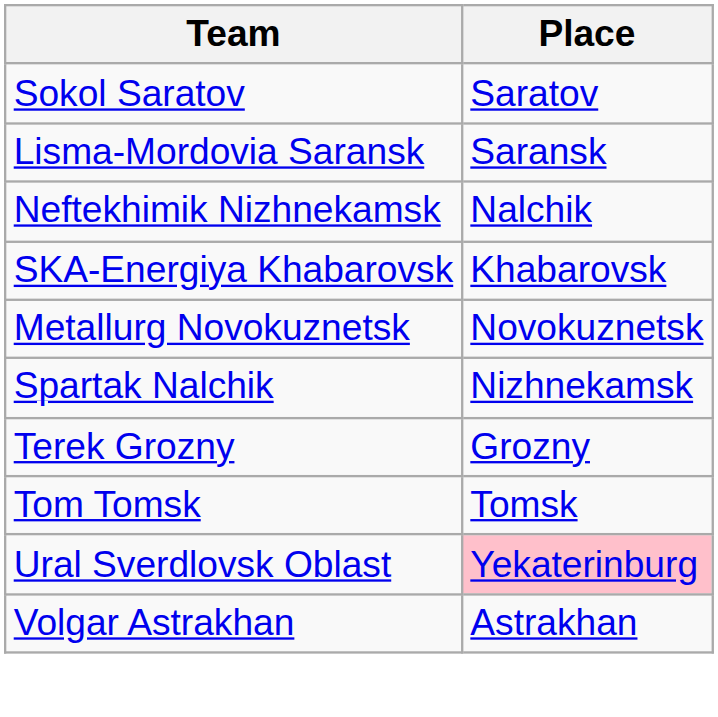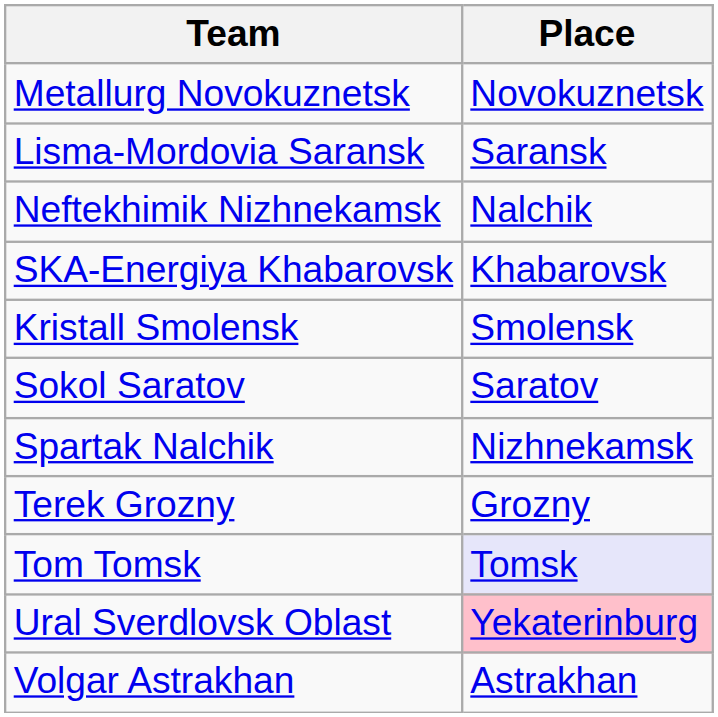rows swapped: Metallurg Novokuznetsk <-> Sokol Saratov
+ row: Kristall Smolensk | Smolensk
Tom Tomsk | Place: no background -> lavender background
